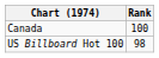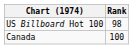rows swapped: Canada <-> US Billboard Hot 100
